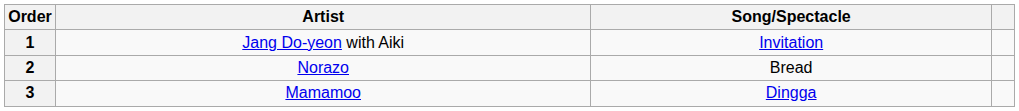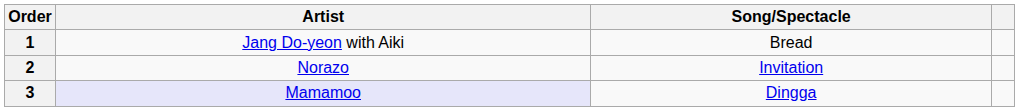1 | Song/Spectacle: Invitation -> Bread
2 | Song/Spectacle: Bread -> Invitation
3 | Artist: no background -> lavender background
